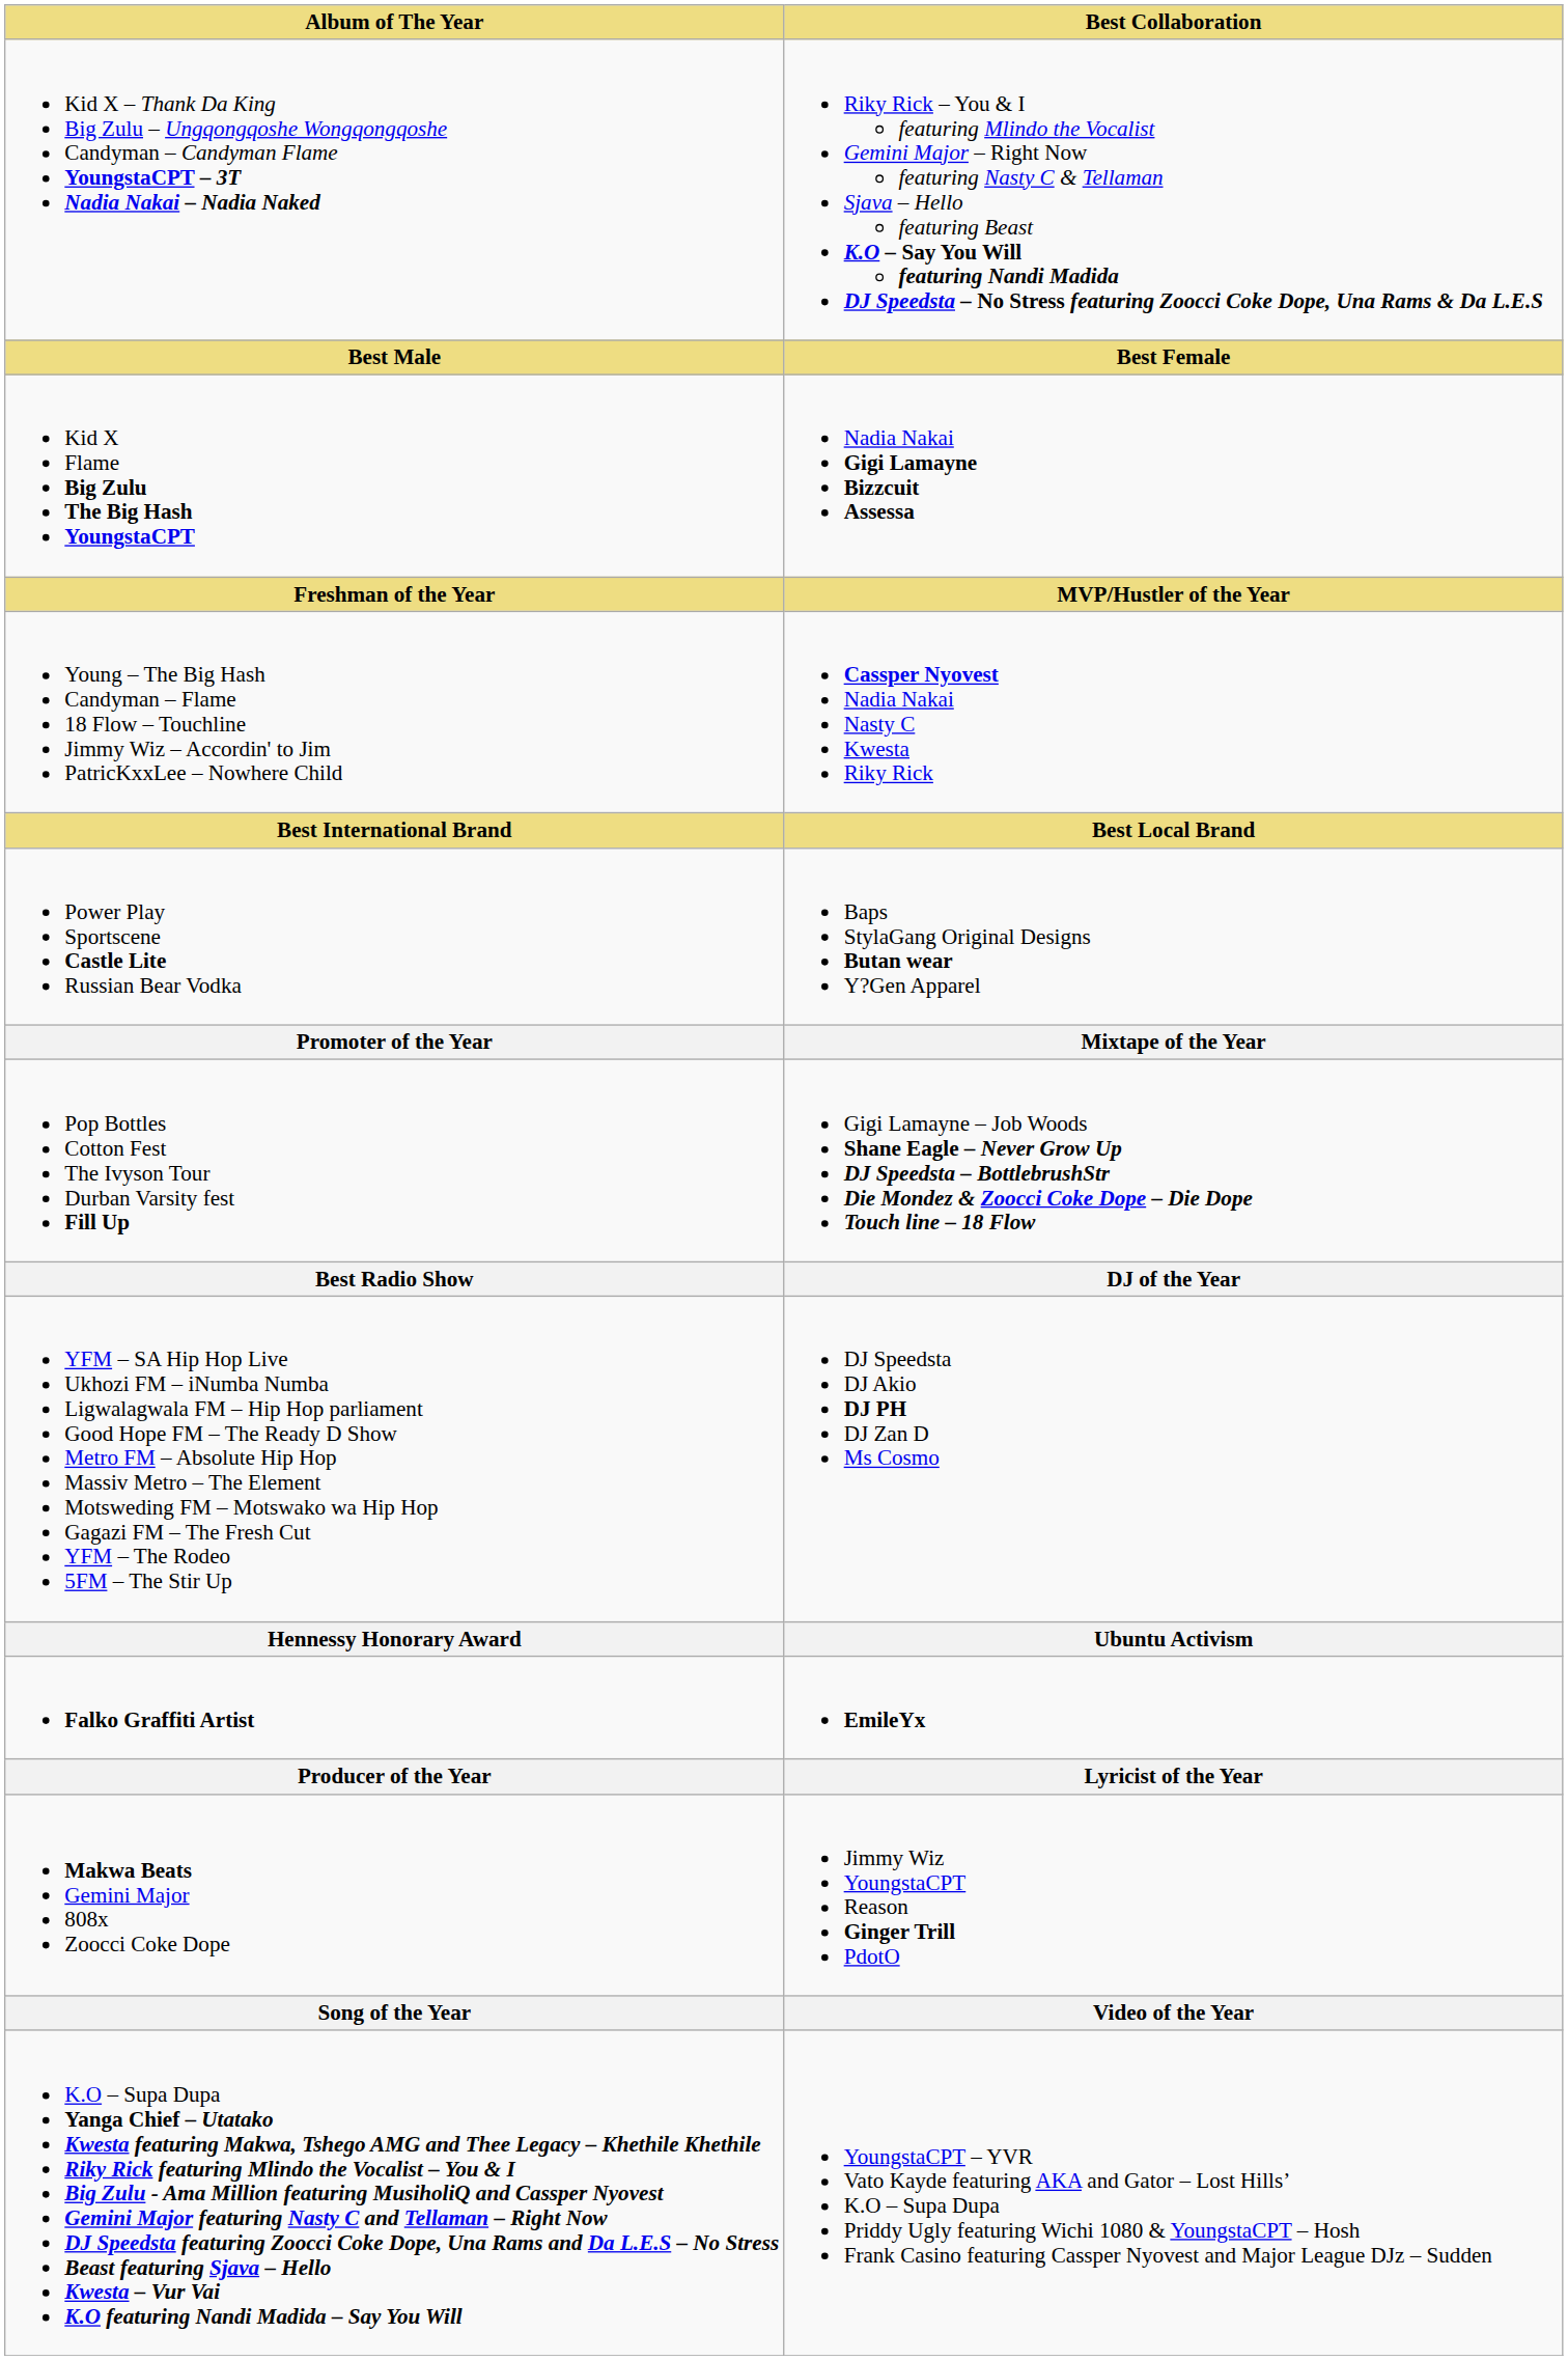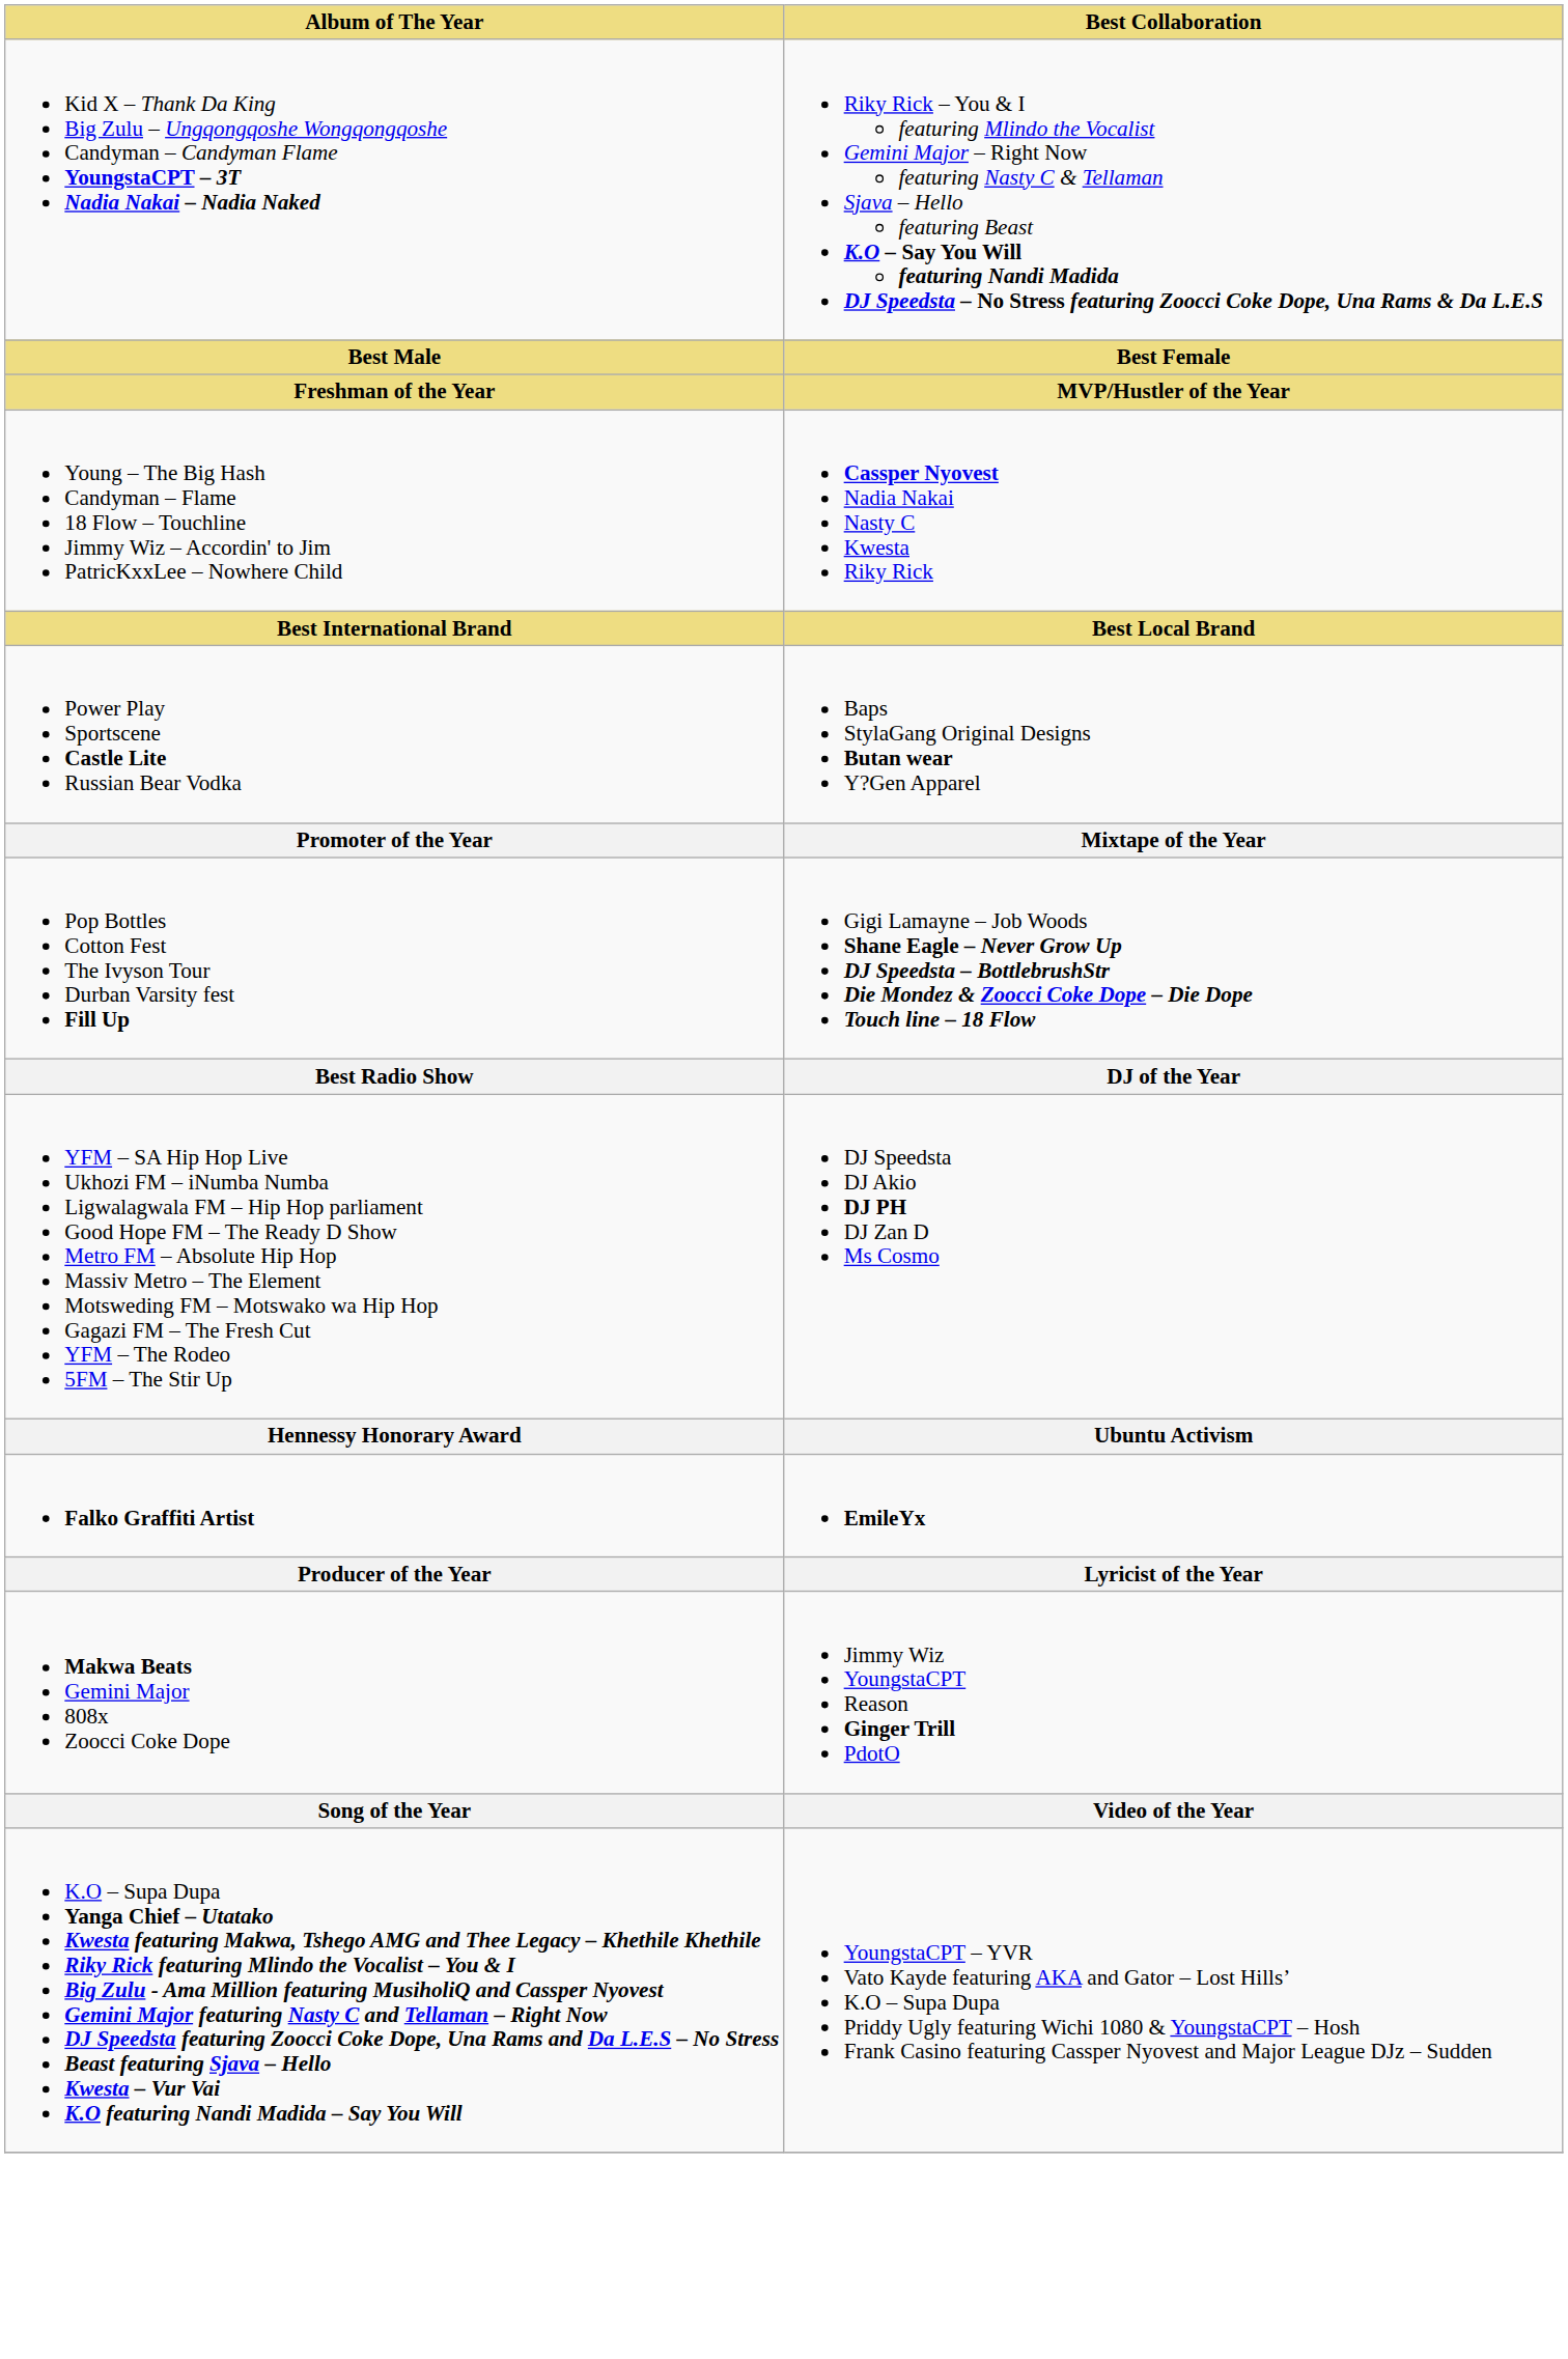- row: Kid X Flame Big Zulu The Big Hash YoungstaCPT | Nadia Nakai Gigi Lamayne Bizzcuit Assessa
